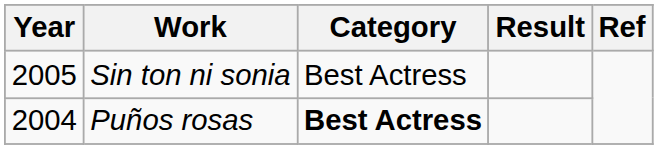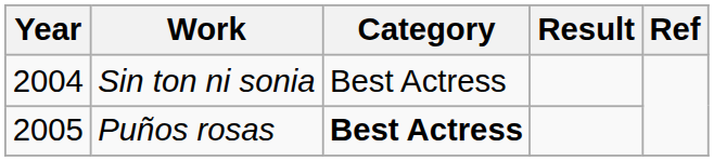Sin ton ni sonia | Year: 2005 -> 2004
Puños rosas | Year: 2004 -> 2005
